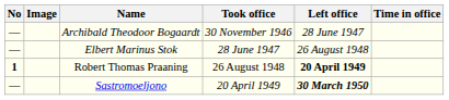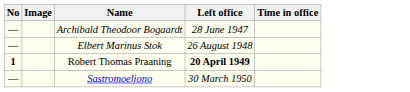- column: Took office | 30 November 1946 | 28 June 1947 | 26 August 1948 | 20 April 1949
Sastromoeljono | Left office: bold -> normal
